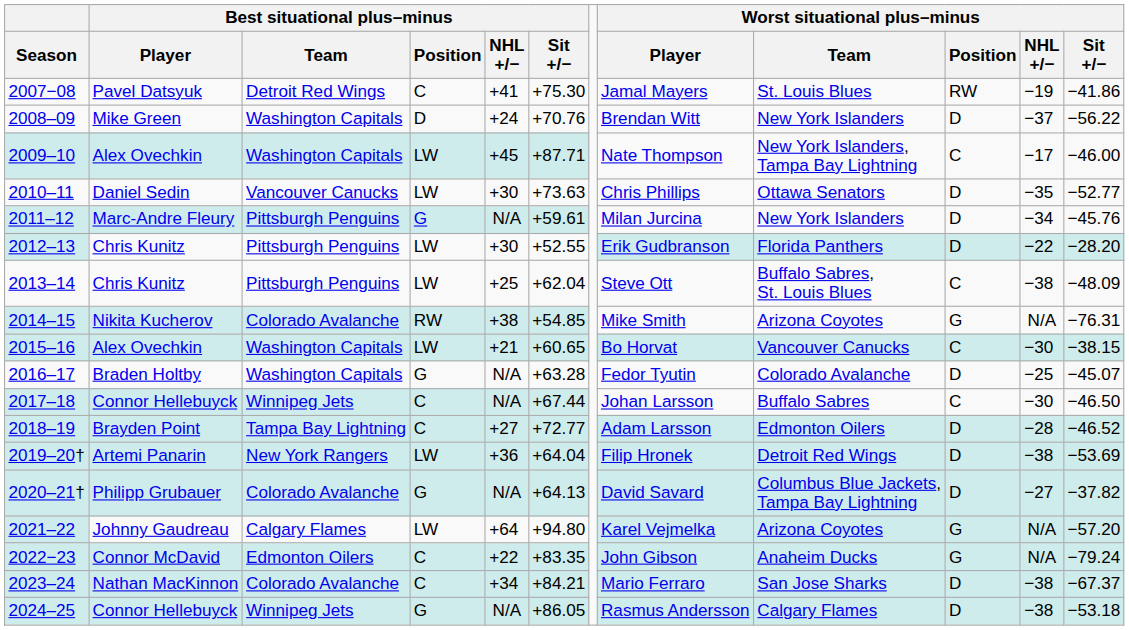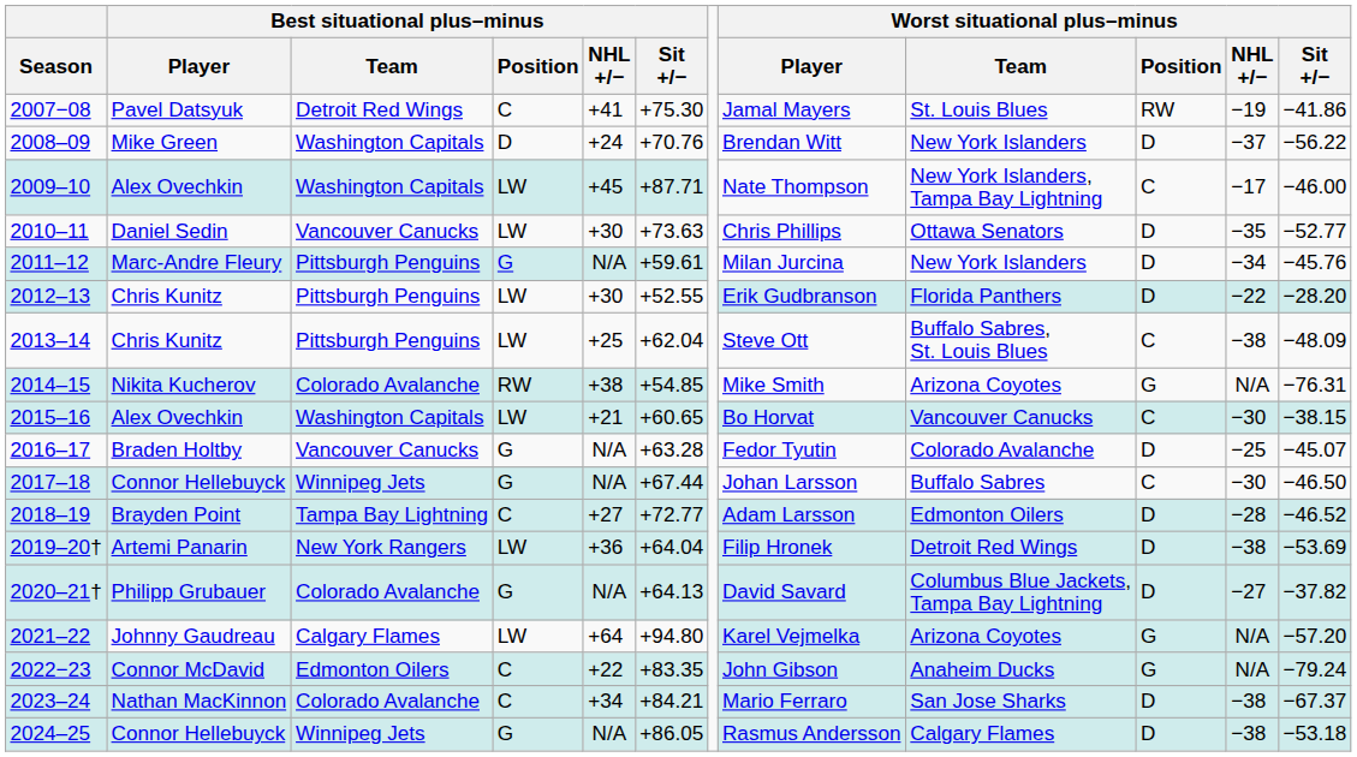2016–17 | Best situational plus–minus / Team: Washington Capitals -> Vancouver Canucks
2017–18 | Best situational plus–minus / Position: C -> G
